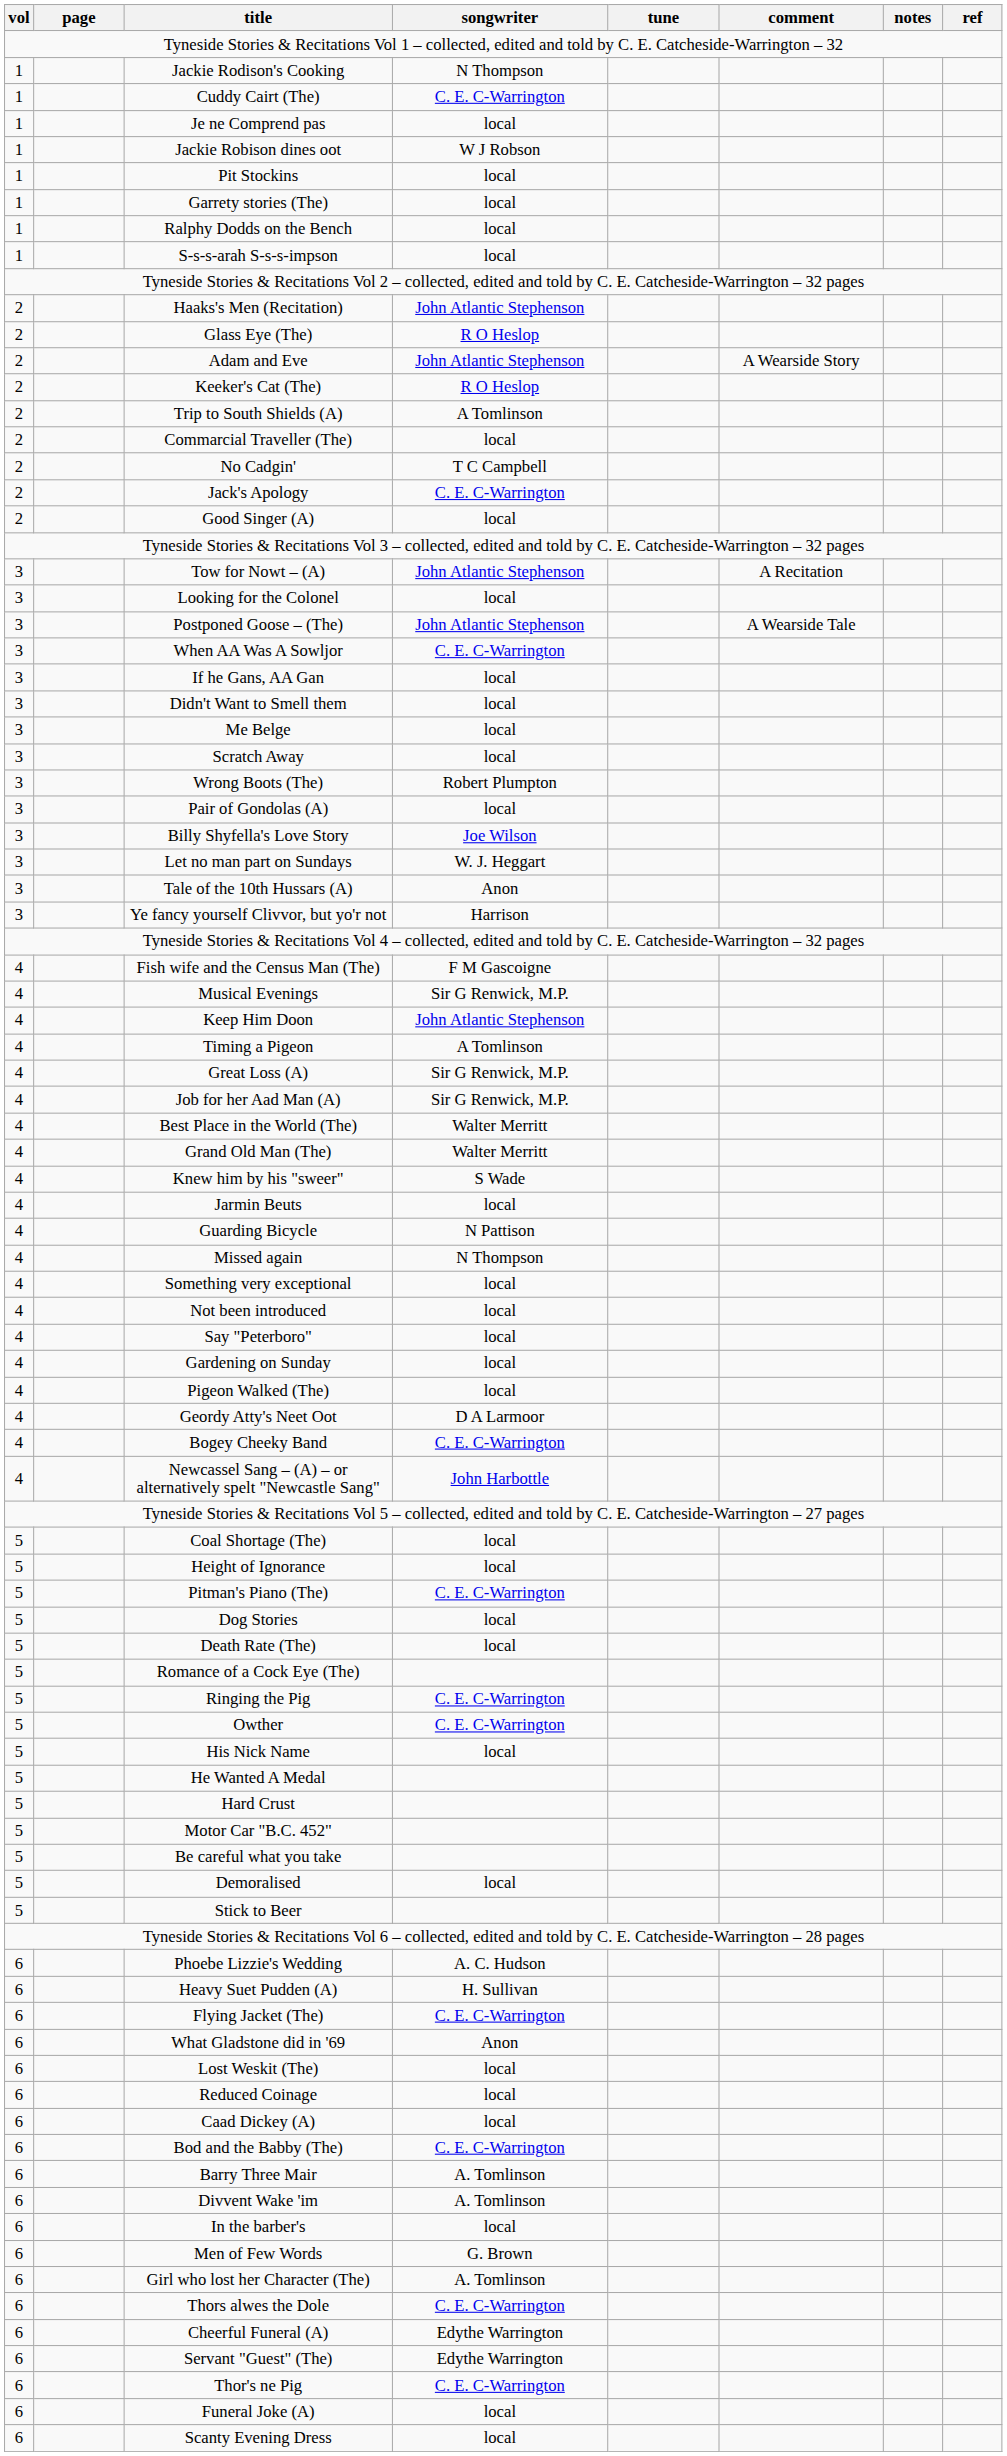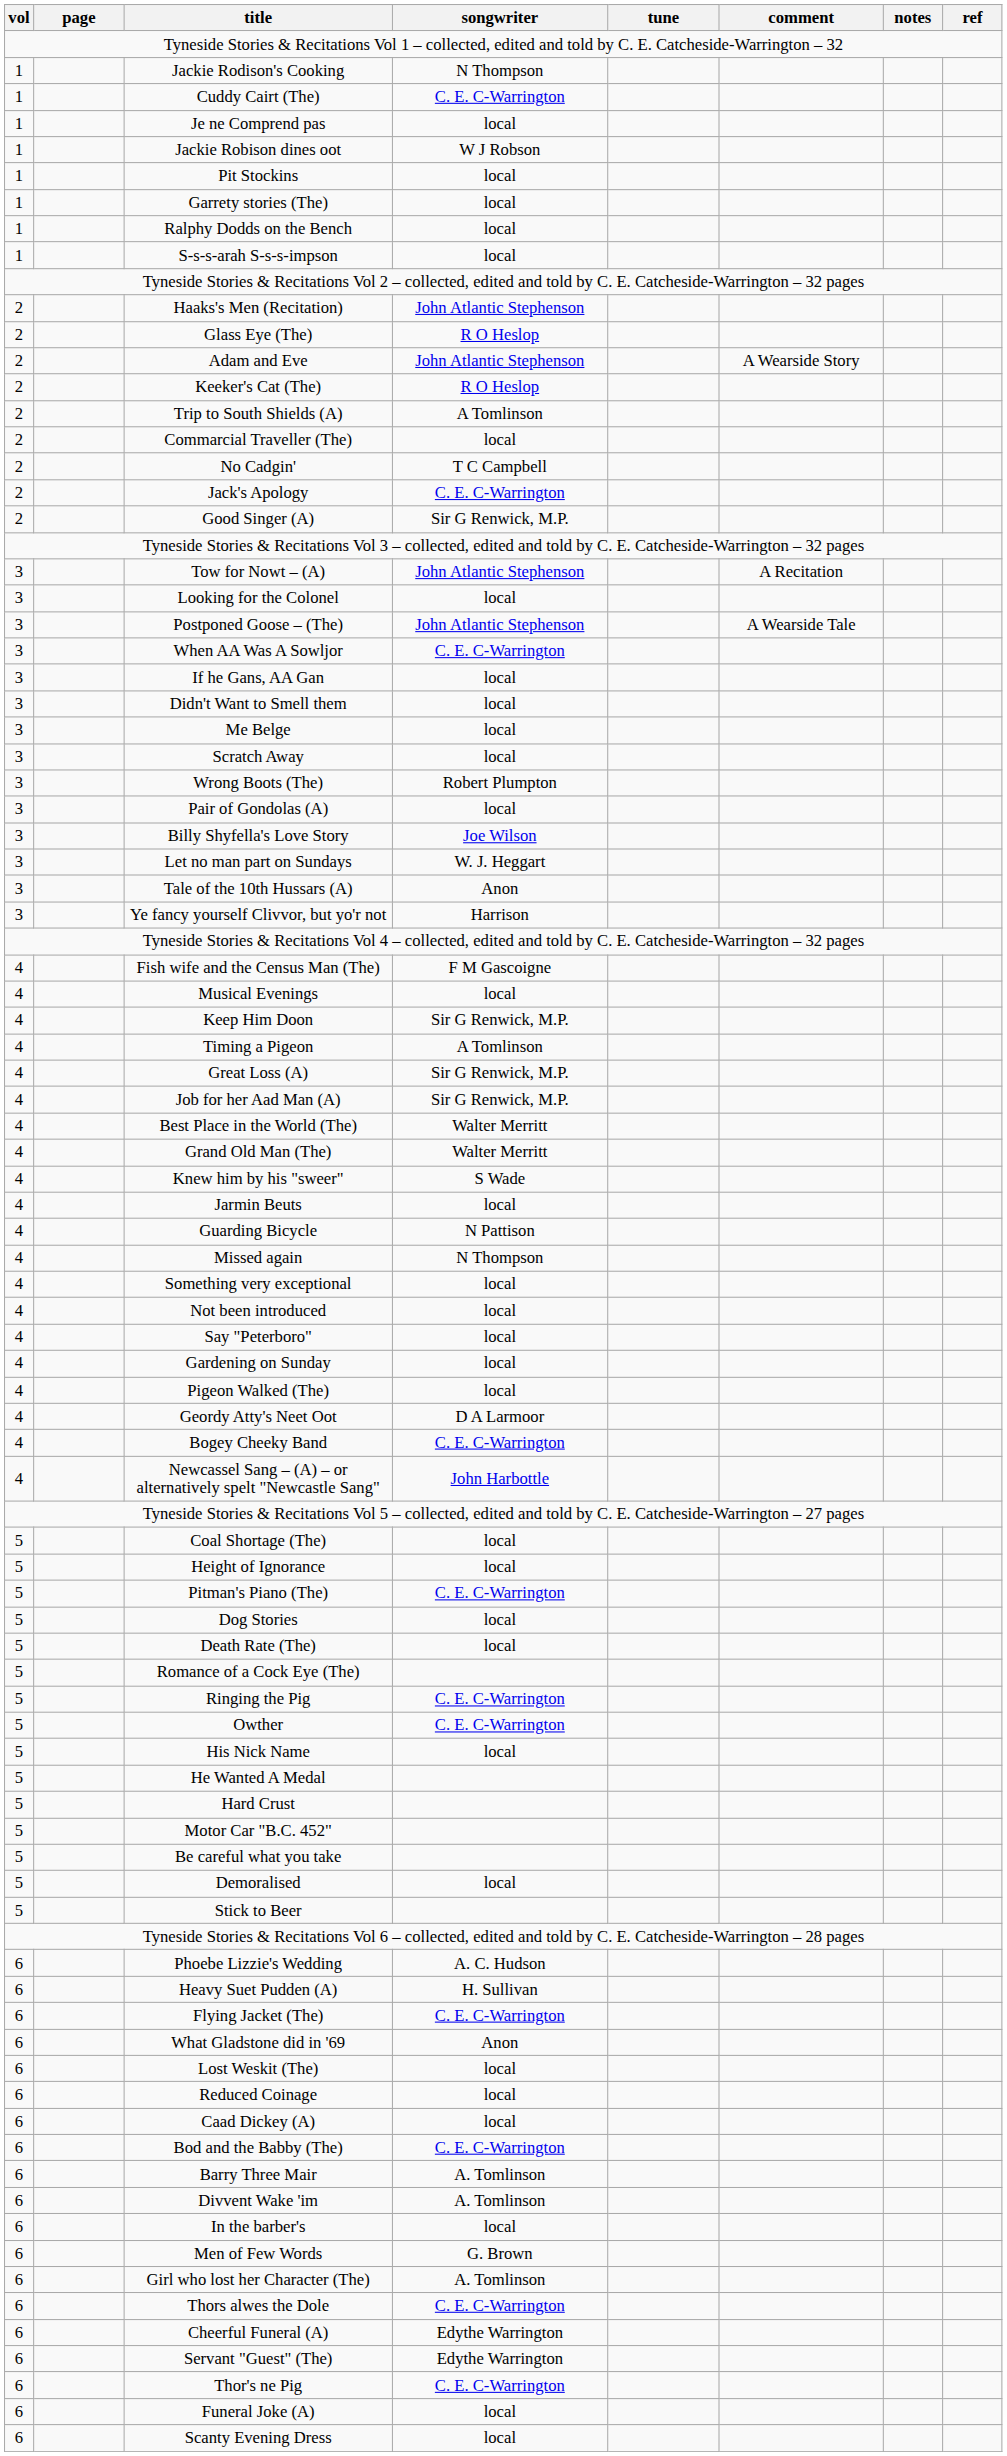Good Singer (A) | songwriter: local -> Sir G Renwick, M.P.
Musical Evenings | songwriter: Sir G Renwick, M.P. -> local
Keep Him Doon | songwriter: John Atlantic Stephenson -> Sir G Renwick, M.P.
